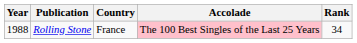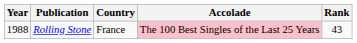Rolling Stone | Rank: 34 -> 43
